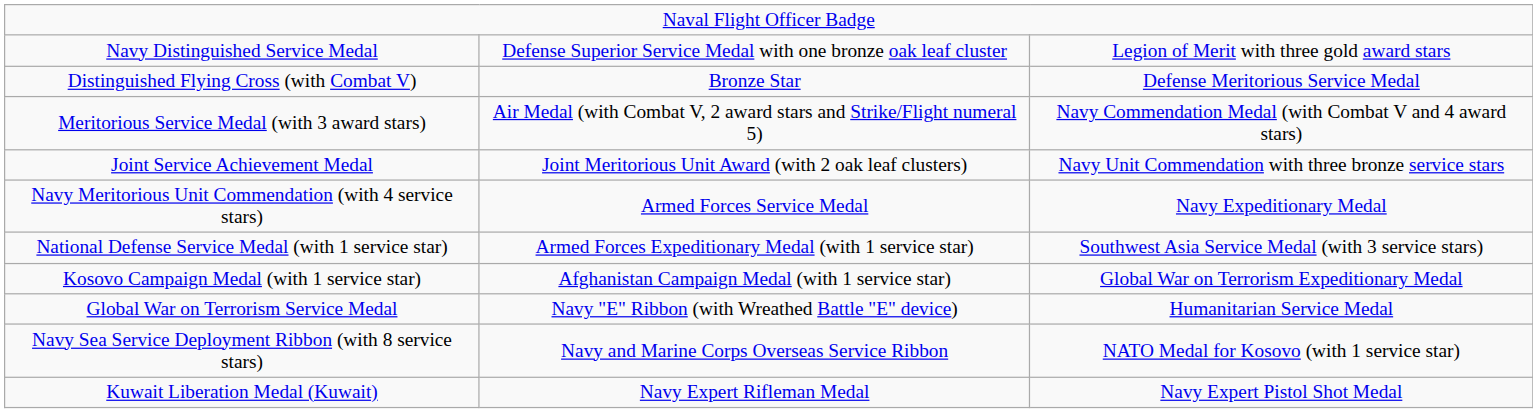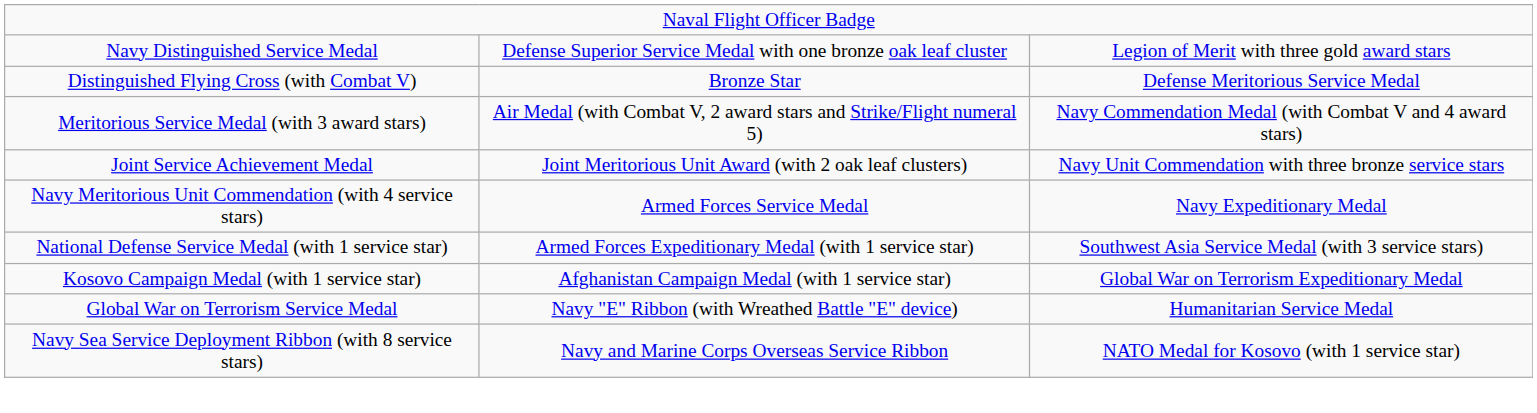- row: Kuwait Liberation Medal (Kuwait) | Navy Expert Rifleman Medal | Navy Expert Pistol Shot Medal
